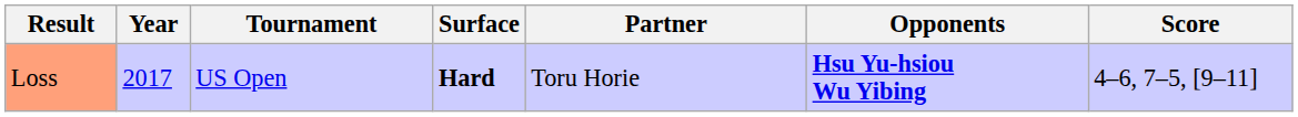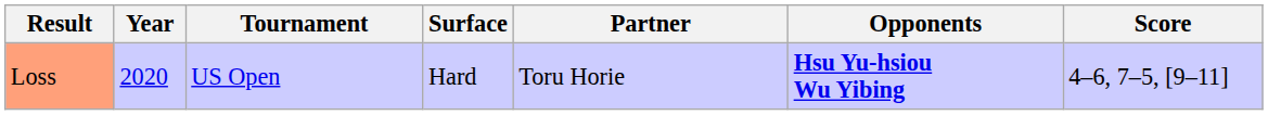Loss | Year: 2017 -> 2020
Loss | Surface: bold -> normal
